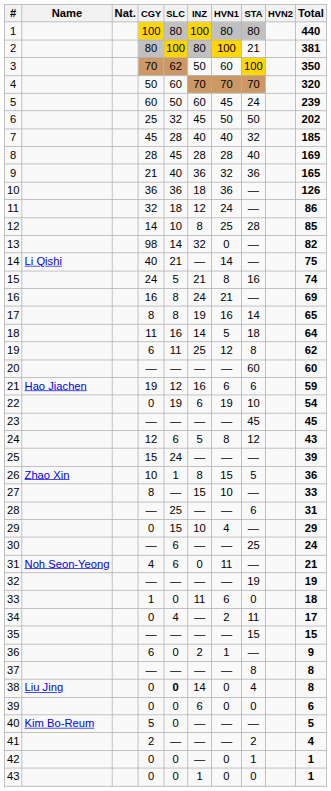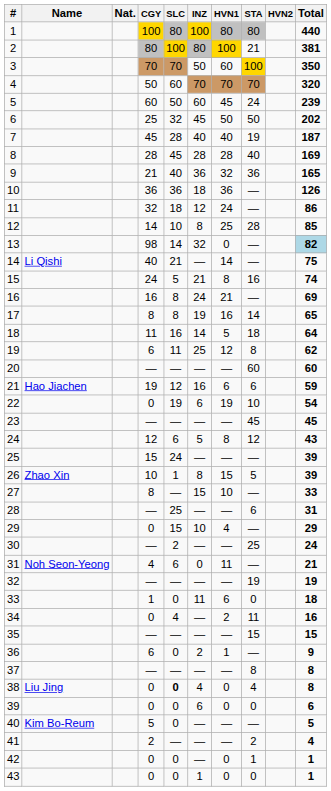3 | SLC: 62 -> 70
7 | STA: 32 -> 19
7 | Total: 185 -> 187
13 | Total: no background -> lightblue background
26 | Total: 36 -> 39
30 | SLC: 6 -> 2
34 | Total: 17 -> 16
38 | INZ: 14 -> 4
